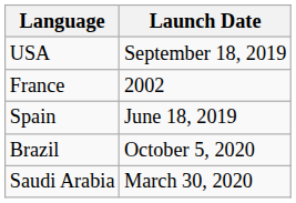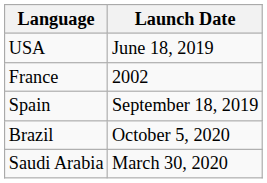USA | Launch Date: September 18, 2019 -> June 18, 2019
Spain | Launch Date: June 18, 2019 -> September 18, 2019
